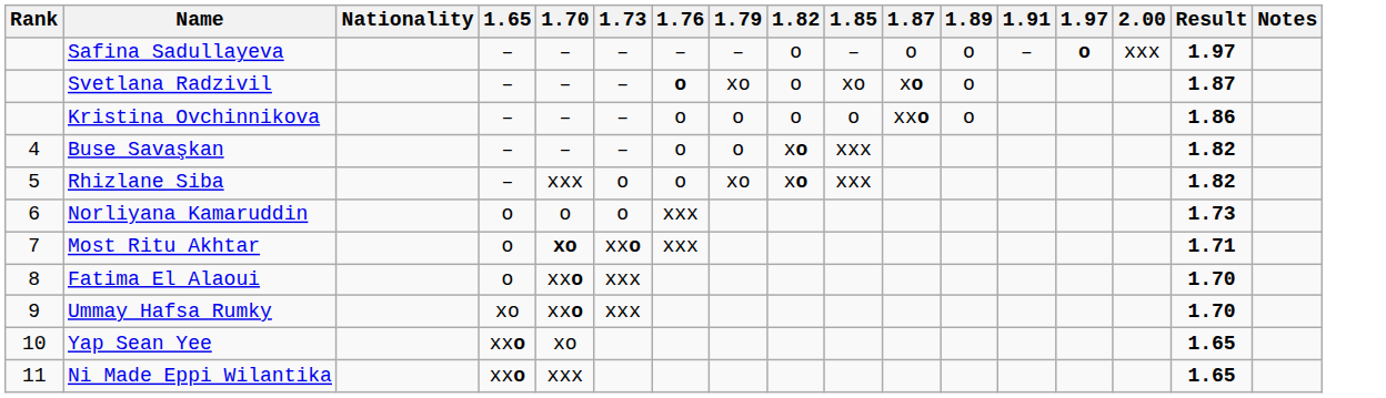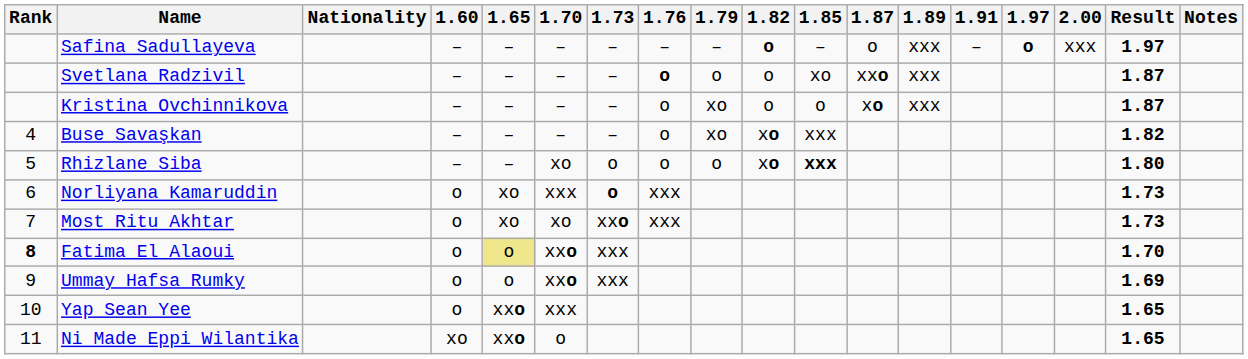+ column: 1.60 | – | – | – | – | – | o | o | o | o | o | xo
Safina Sadullayeva | 1.82: normal -> bold
Safina Sadullayeva | 1.89: o -> xxx
Svetlana Radzivil | 1.79: xo -> o
Svetlana Radzivil | 1.87: xo -> xxo
Svetlana Radzivil | 1.89: o -> xxx
Kristina Ovchinnikova | 1.79: o -> xo
Kristina Ovchinnikova | 1.87: xxo -> xo
Kristina Ovchinnikova | 1.89: o -> xxx
Kristina Ovchinnikova | Result: 1.86 -> 1.87
Buse Savaşkan | 1.79: o -> xo
Rhizlane Siba | 1.70: xxx -> xo
Rhizlane Siba | 1.79: xo -> o
Rhizlane Siba | 1.85: normal -> bold
Rhizlane Siba | Result: 1.82 -> 1.80
Norliyana Kamaruddin | 1.65: o -> xo
Norliyana Kamaruddin | 1.70: o -> xxx
Norliyana Kamaruddin | 1.73: normal -> bold
Most Ritu Akhtar | 1.65: o -> xo
Most Ritu Akhtar | 1.70: bold -> normal
Most Ritu Akhtar | Result: 1.71 -> 1.73
Fatima El Alaoui | Rank: normal -> bold
Fatima El Alaoui | 1.65: no background -> khaki background
Ummay Hafsa Rumky | 1.65: xo -> o
Ummay Hafsa Rumky | Result: 1.70 -> 1.69
Yap Sean Yee | 1.70: xo -> xxx
Ni Made Eppi Wilantika | 1.70: xxx -> o
